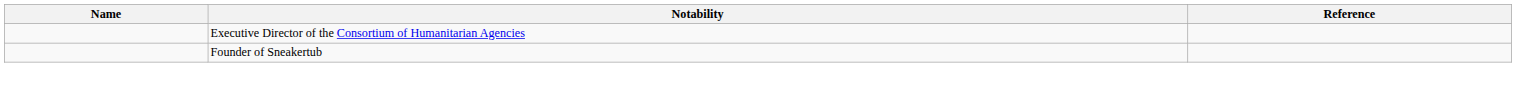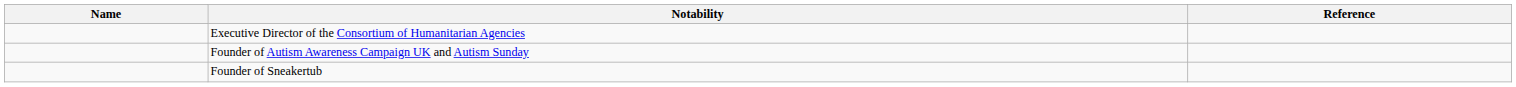+ row: Founder of Autism Awareness Campaign UK and Autism Sunday
